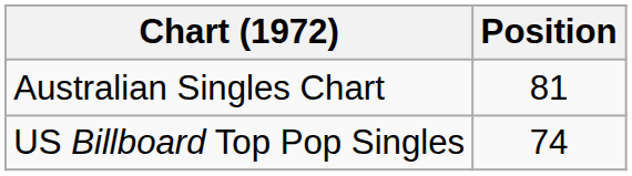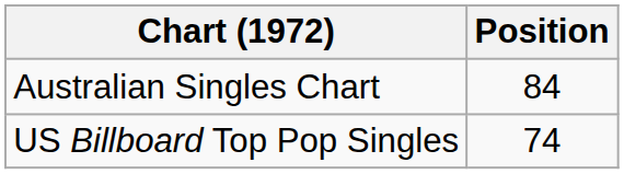Australian Singles Chart | Position: 81 -> 84
